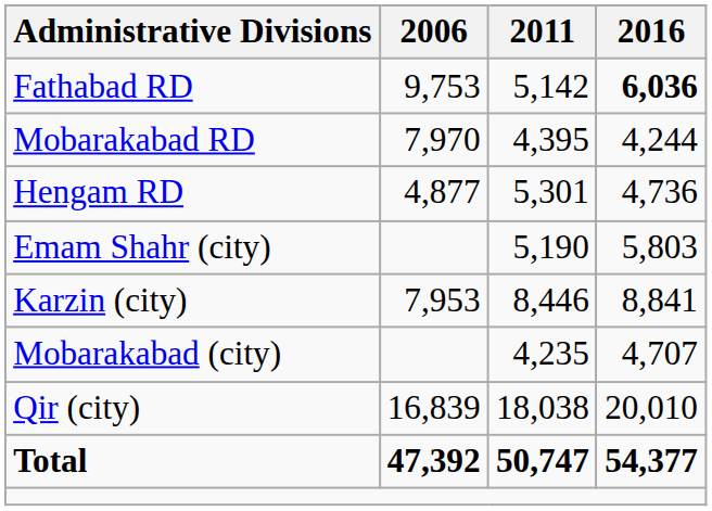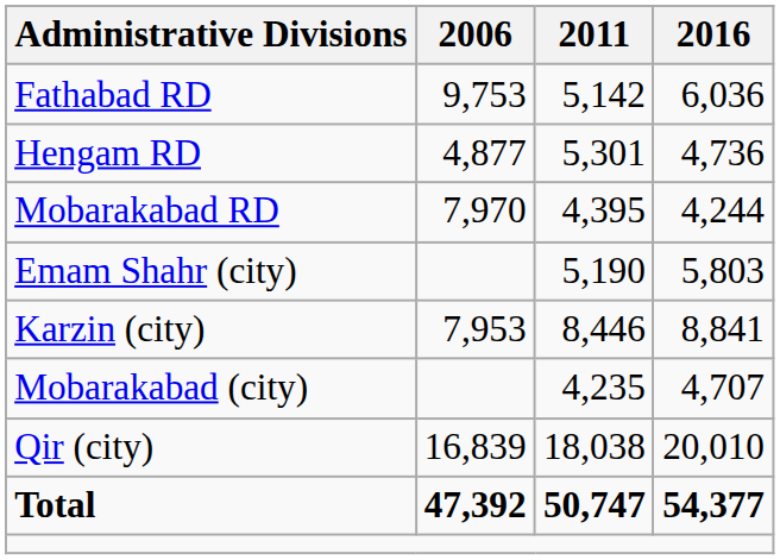Fathabad RD | 2016: bold -> normal
rows swapped: Hengam RD <-> Mobarakabad RD
